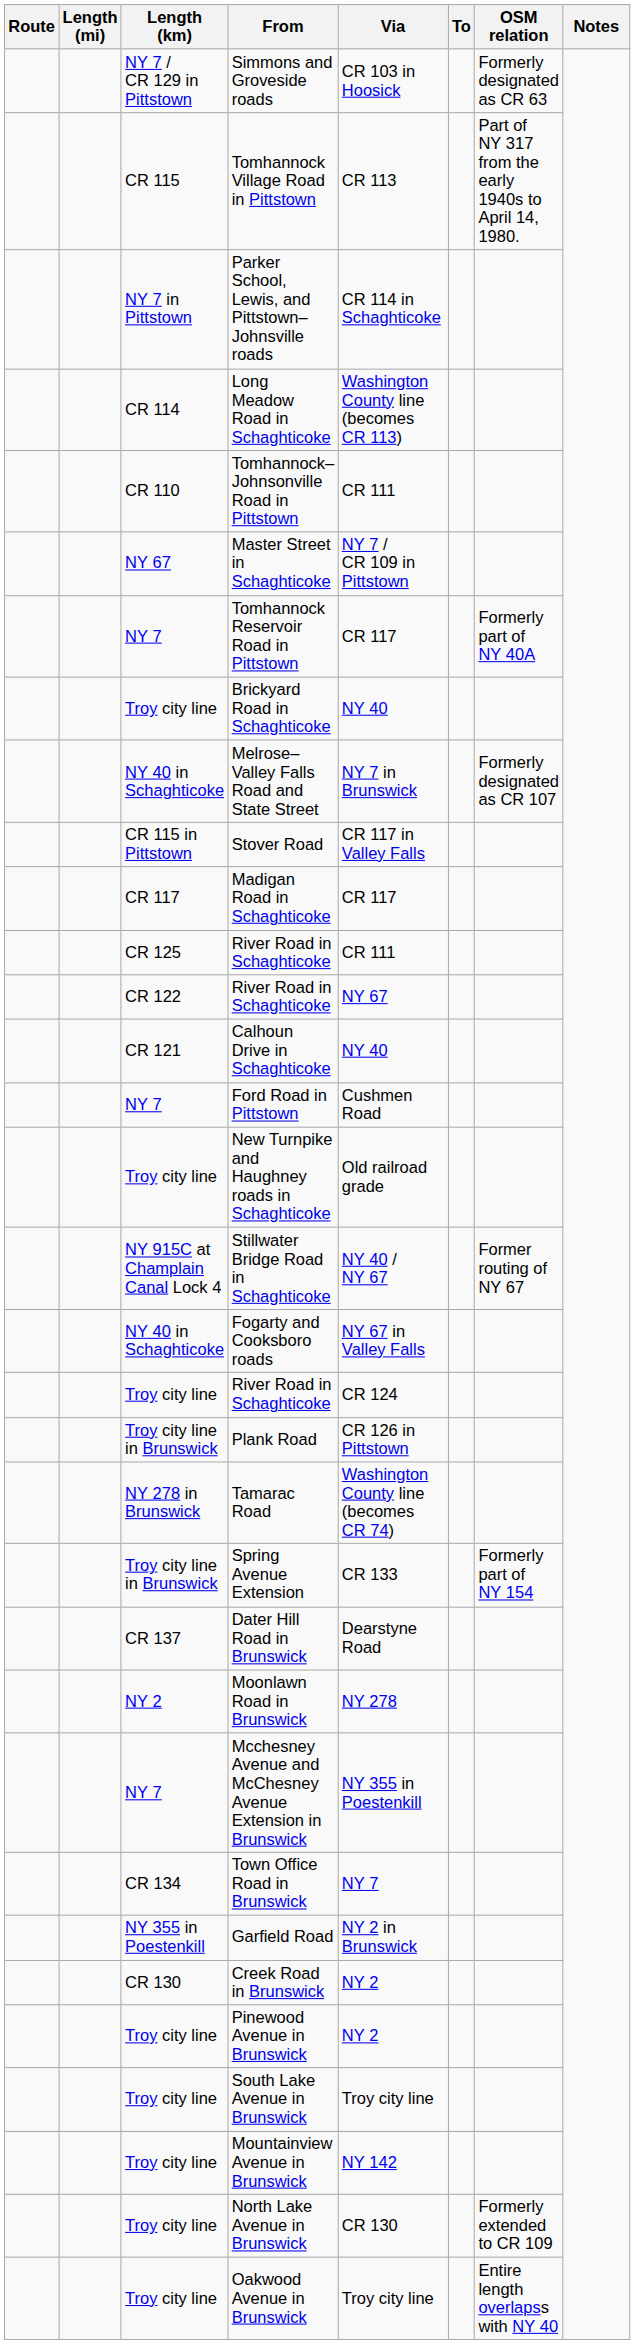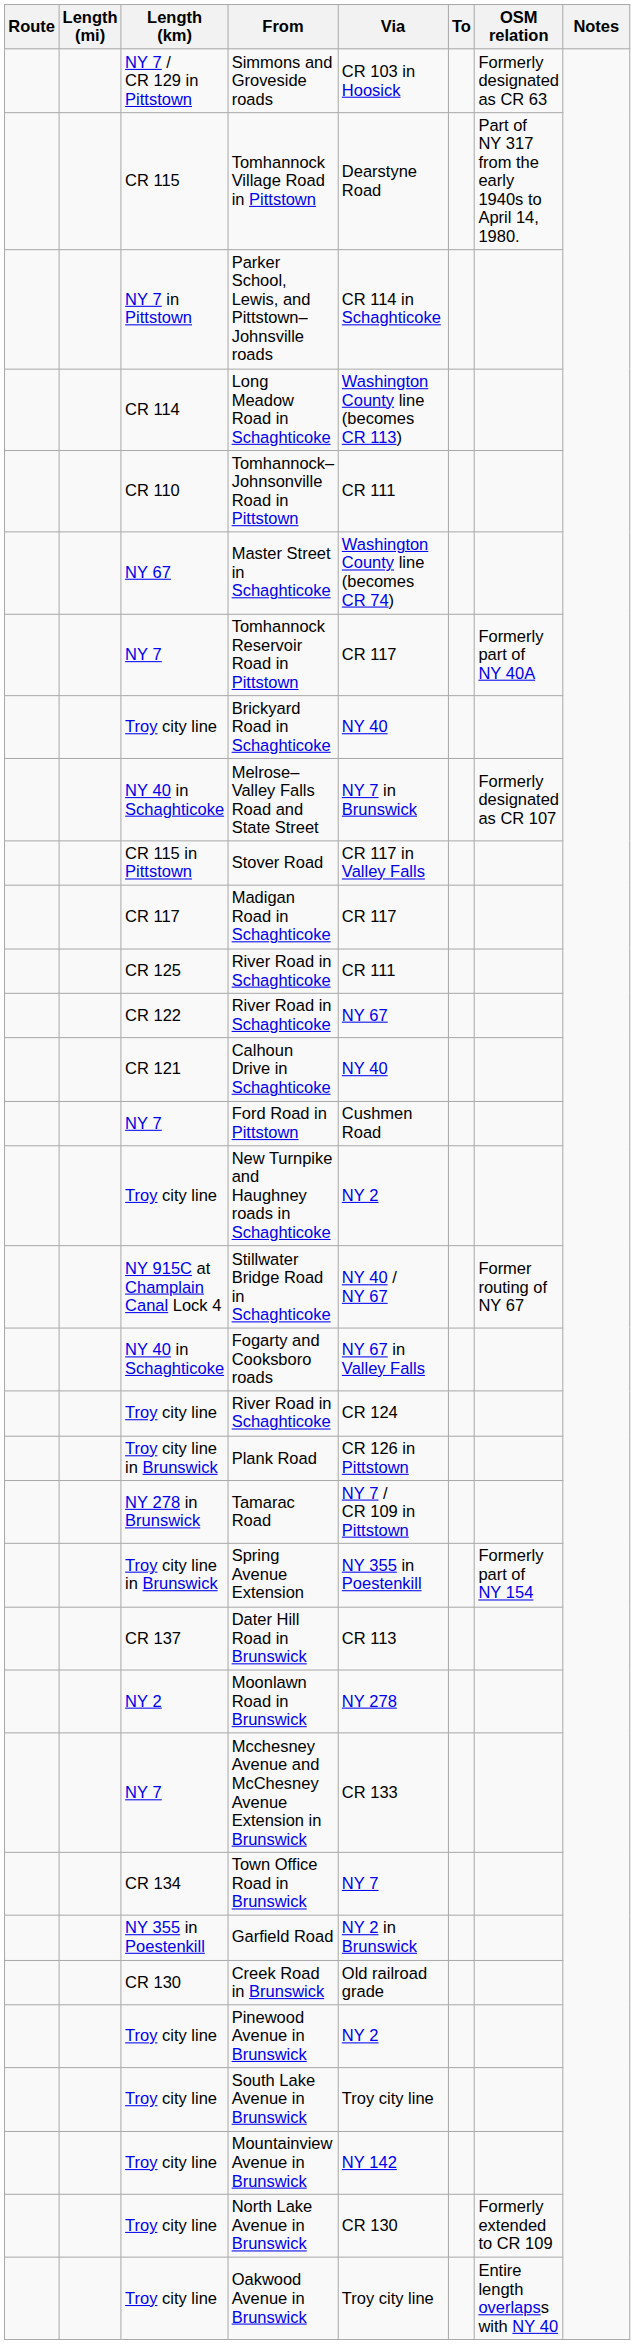Tomhannock Village Road in Pittstown | Via: CR 113 -> Dearstyne Road
Master Street in Schaghticoke | Via: NY 7 / CR 109 in Pittstown -> Washington County line (becomes CR 74)
New Turnpike and Haughney roads in Schaghticoke | Via: Old railroad grade -> NY 2
Tamarac Road | Via: Washington County line (becomes CR 74) -> NY 7 / CR 109 in Pittstown
Spring Avenue Extension | Via: CR 133 -> NY 355 in Poestenkill
Dater Hill Road in Brunswick | Via: Dearstyne Road -> CR 113
Mcchesney Avenue and McChesney Avenue Extension in Brunswick | Via: NY 355 in Poestenkill -> CR 133
Creek Road in Brunswick | Via: NY 2 -> Old railroad grade
